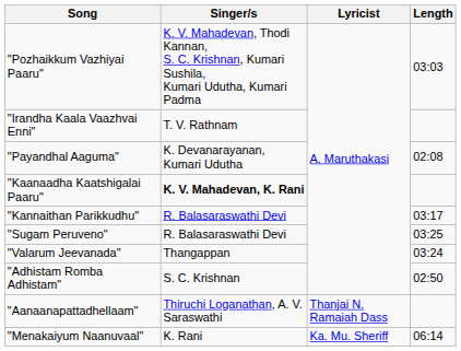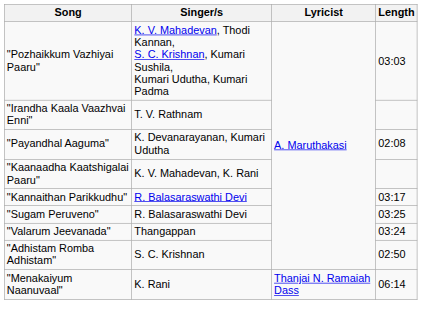"Kaanaadha Kaatshigalai Paaru" | Singer/s: bold -> normal
- row: "Aanaanapattadhellaam" | Thiruchi Loganathan, A. V. Saraswathi | Thanjai N. Ramaiah Dass
"Menakaiyum Naanuvaal" | Lyricist: Ka. Mu. Sheriff -> Thanjai N. Ramaiah Dass
